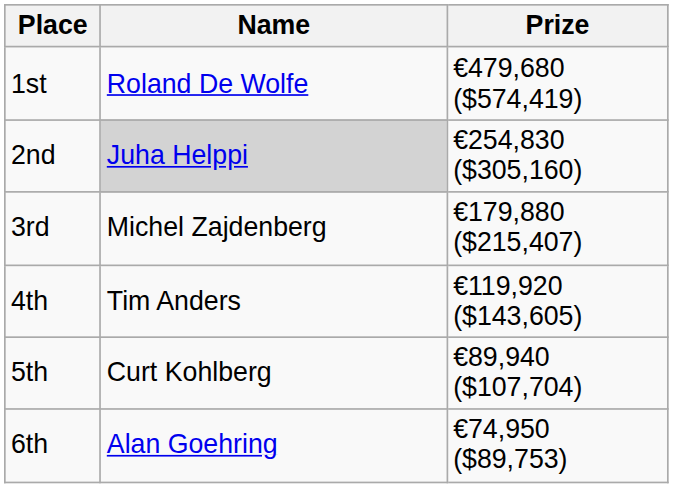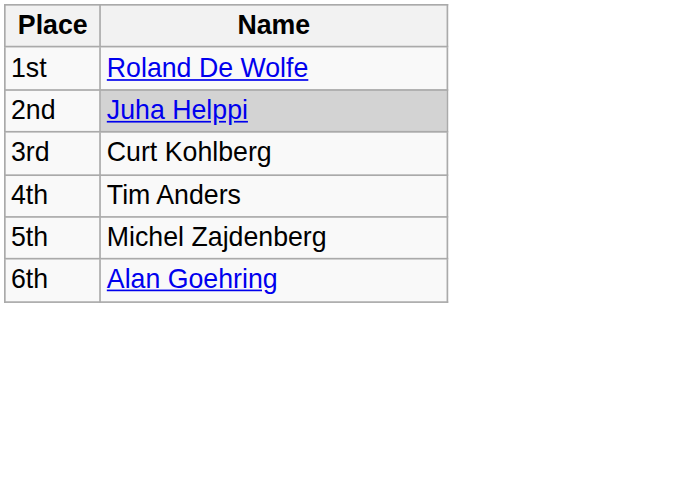- column: Prize | €479,680 ($574,419) | €254,830 ($305,160) | €179,880 ($215,407) | €119,920 ($143,605) | €89,940 ($107,704) | €74,950 ($89,753)
3rd | Name: Michel Zajdenberg -> Curt Kohlberg
5th | Name: Curt Kohlberg -> Michel Zajdenberg
